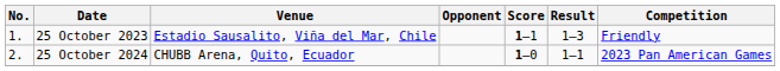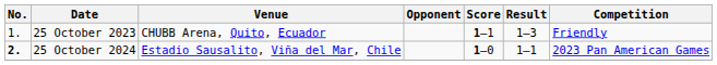25 October 2023 | Venue: Estadio Sausalito, Viña del Mar, Chile -> CHUBB Arena, Quito, Ecuador
25 October 2024 | No.: normal -> bold
25 October 2024 | Venue: CHUBB Arena, Quito, Ecuador -> Estadio Sausalito, Viña del Mar, Chile
